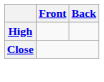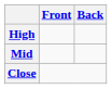+ row: Mid
